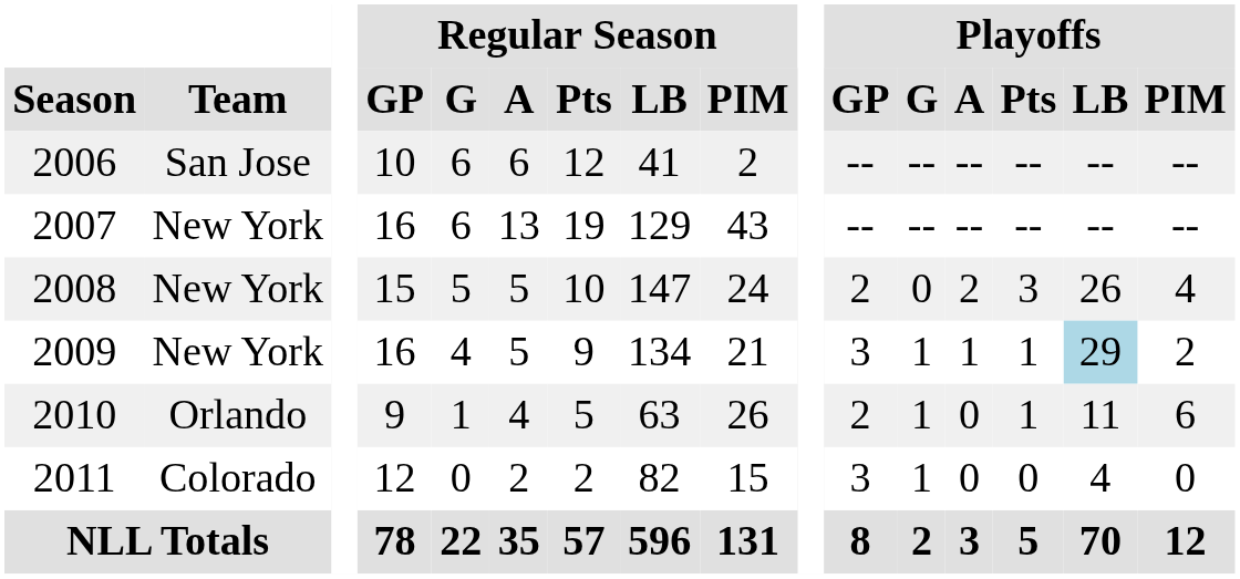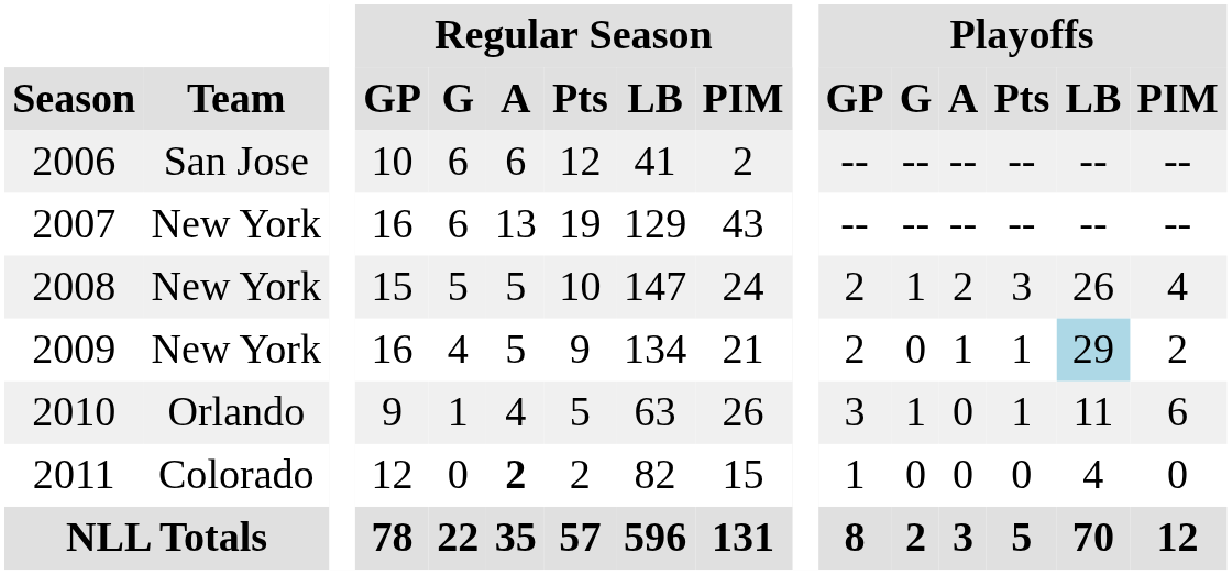2008 | Playoffs / G: 0 -> 1
2009 | Playoffs / GP: 3 -> 2
2009 | Playoffs / G: 1 -> 0
2010 | Playoffs / GP: 2 -> 3
2011 | Regular Season / A: normal -> bold
2011 | Playoffs / GP: 3 -> 1
2011 | Playoffs / G: 1 -> 0
